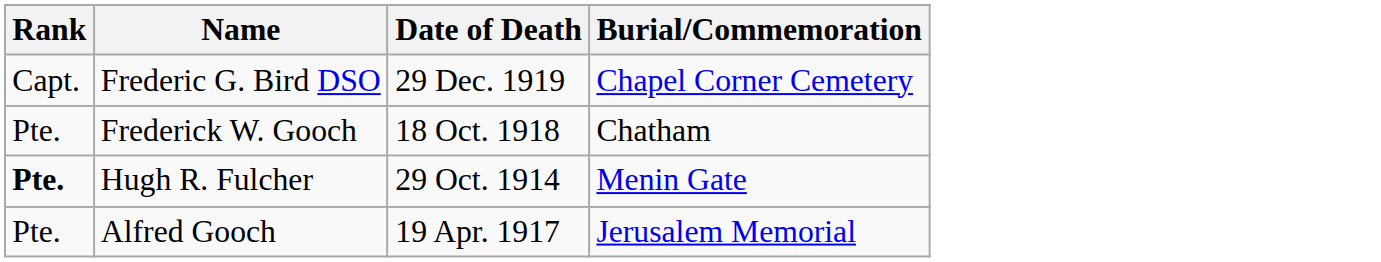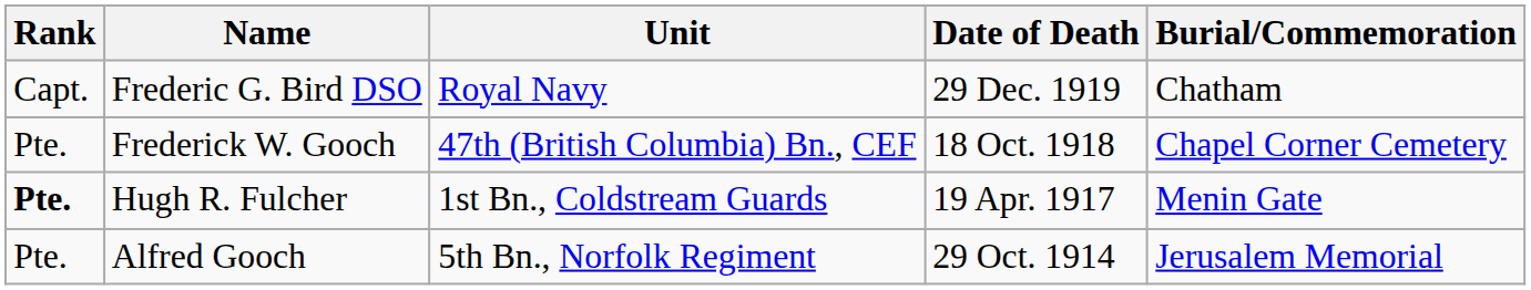+ column: Unit | Royal Navy | 47th (British Columbia) Bn., CEF | 1st Bn., Coldstream Guards | 5th Bn., Norfolk Regiment
Frederic G. Bird DSO | Burial/Commemoration: Chapel Corner Cemetery -> Chatham
Frederick W. Gooch | Burial/Commemoration: Chatham -> Chapel Corner Cemetery
Hugh R. Fulcher | Date of Death: 29 Oct. 1914 -> 19 Apr. 1917
Alfred Gooch | Date of Death: 19 Apr. 1917 -> 29 Oct. 1914
